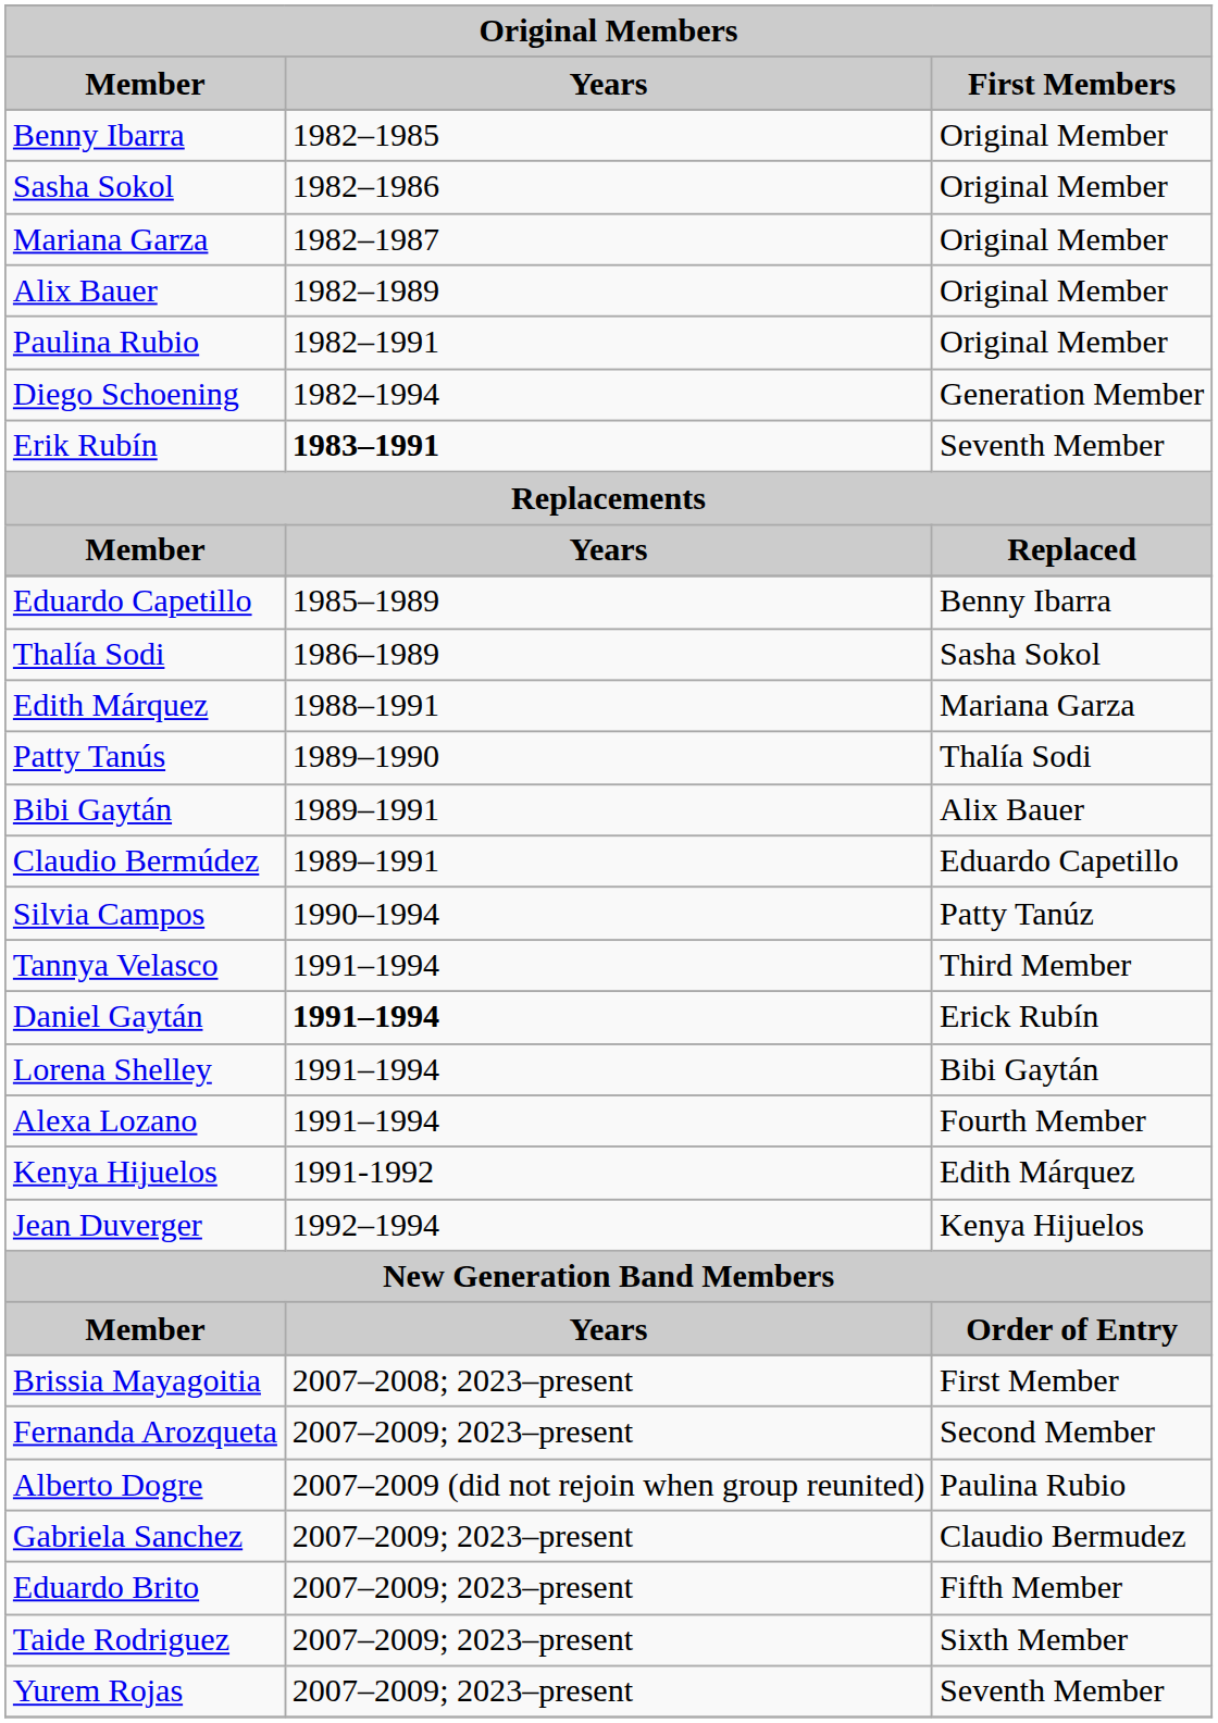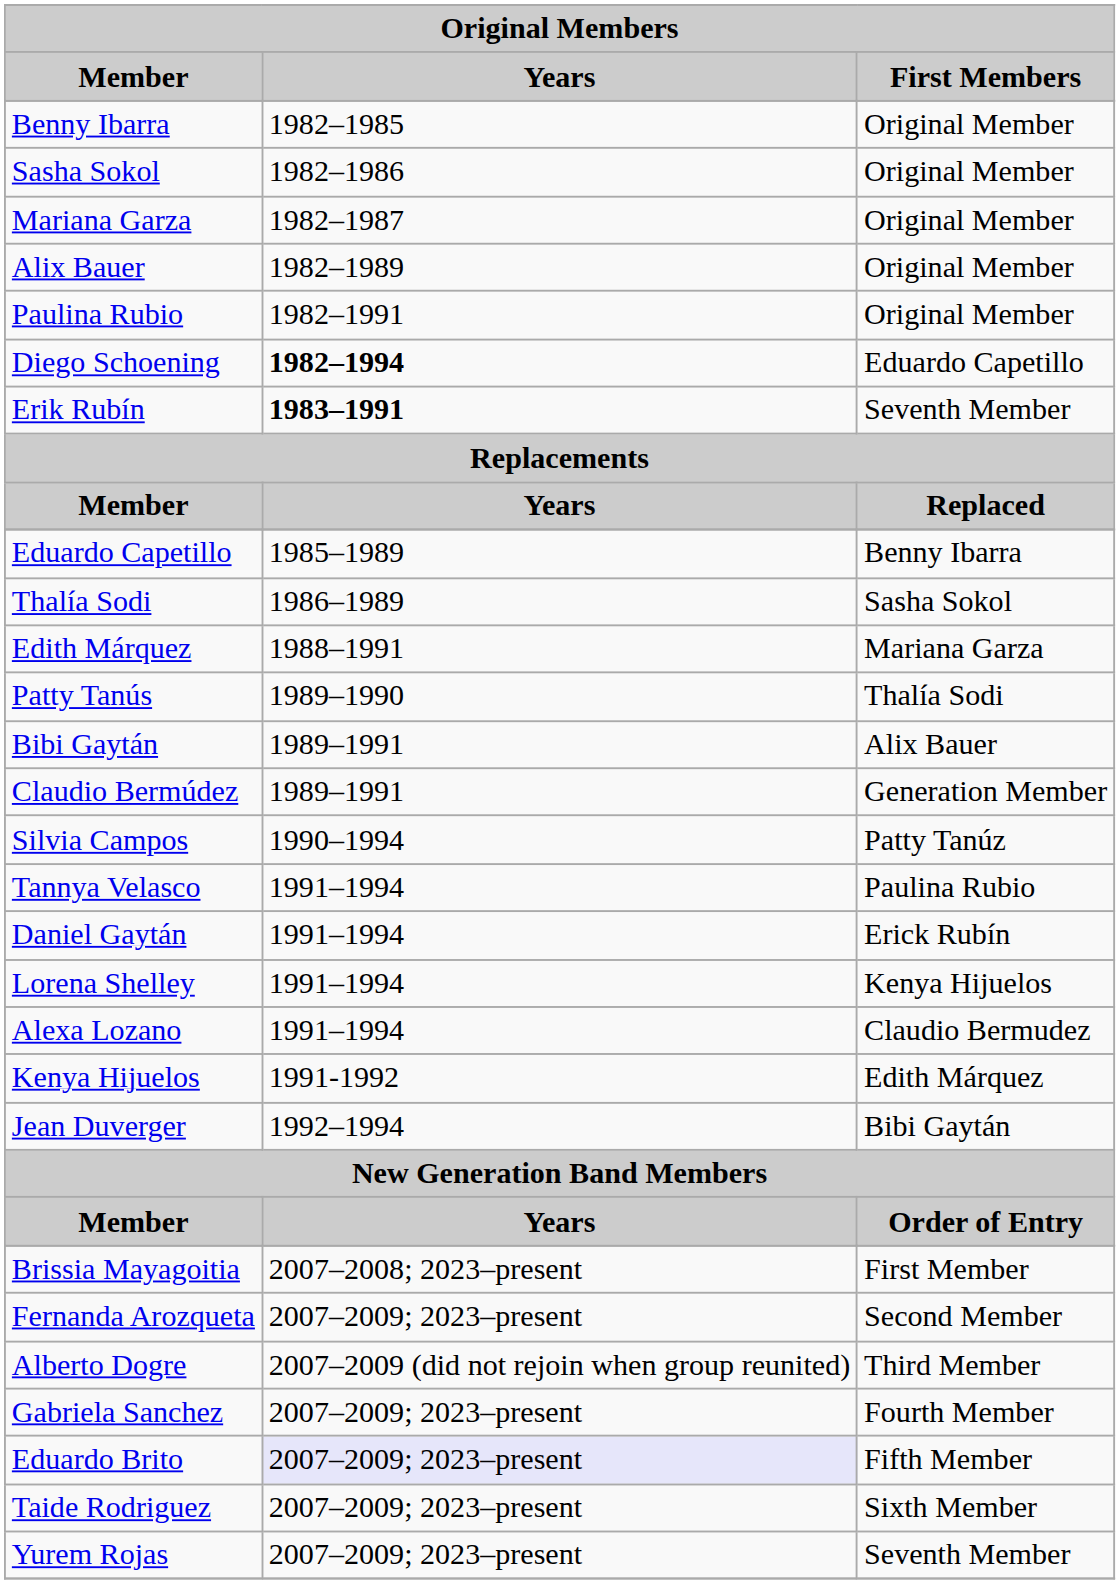Diego Schoening | Years: normal -> bold
Diego Schoening | First Members: Generation Member -> Eduardo Capetillo
Claudio Bermúdez | First Members: Eduardo Capetillo -> Generation Member
Tannya Velasco | First Members: Third Member -> Paulina Rubio
Daniel Gaytán | Years: bold -> normal
Lorena Shelley | First Members: Bibi Gaytán -> Kenya Hijuelos
Alexa Lozano | First Members: Fourth Member -> Claudio Bermudez
Jean Duverger | First Members: Kenya Hijuelos -> Bibi Gaytán
Alberto Dogre | First Members: Paulina Rubio -> Third Member
Gabriela Sanchez | First Members: Claudio Bermudez -> Fourth Member
Eduardo Brito | Years: no background -> lavender background
